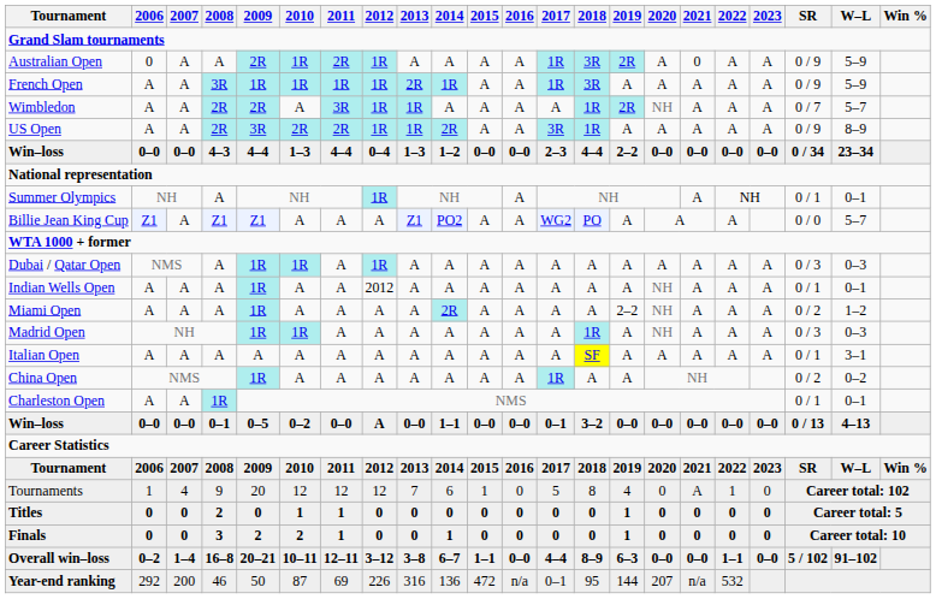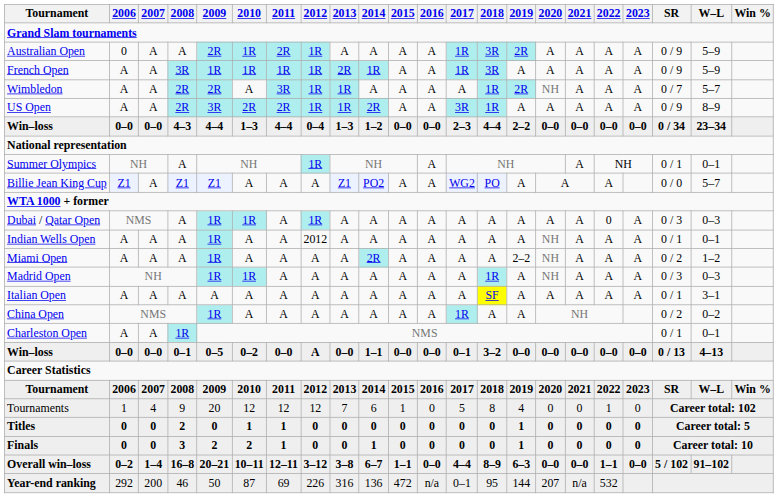Australian Open | 2021: 0 -> A
Dubai / Qatar Open | 2022: A -> 0
Tournaments | 2021: A -> 0
